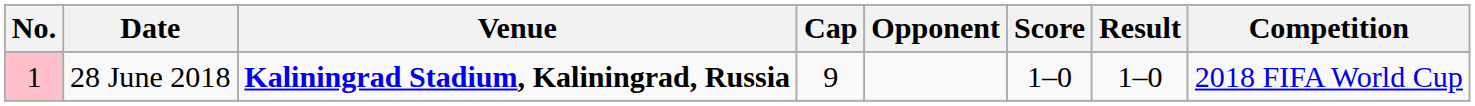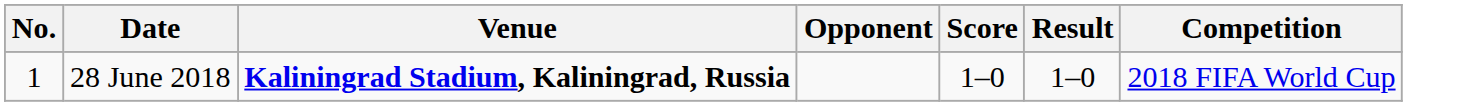- column: Cap | 9
28 June 2018 | No.: pink background -> no background
